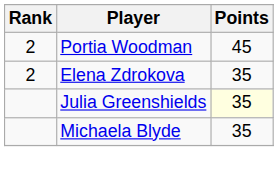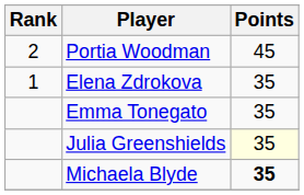Elena Zdrokova | Rank: 2 -> 1
+ row: Emma Tonegato | 35
Michaela Blyde | Points: normal -> bold
